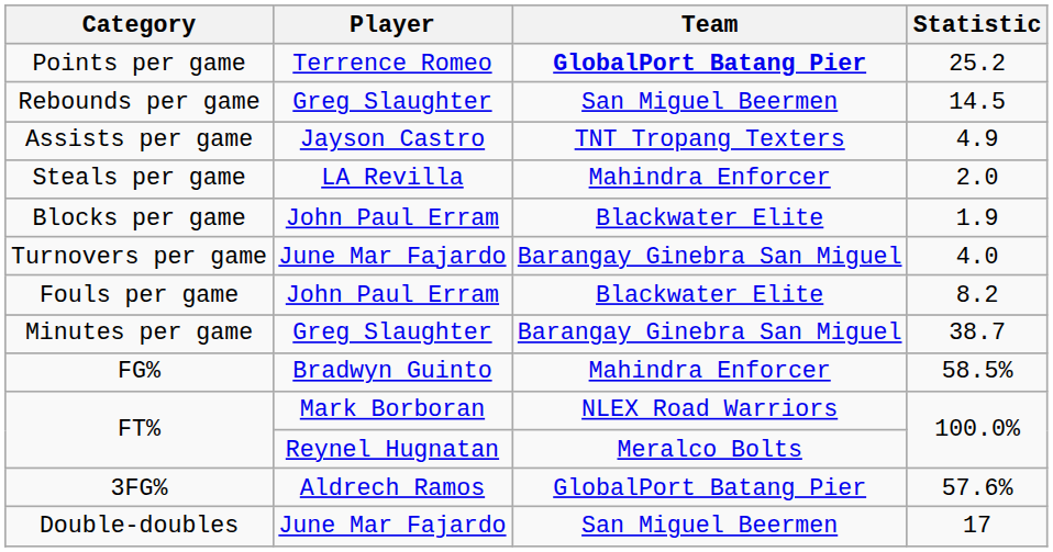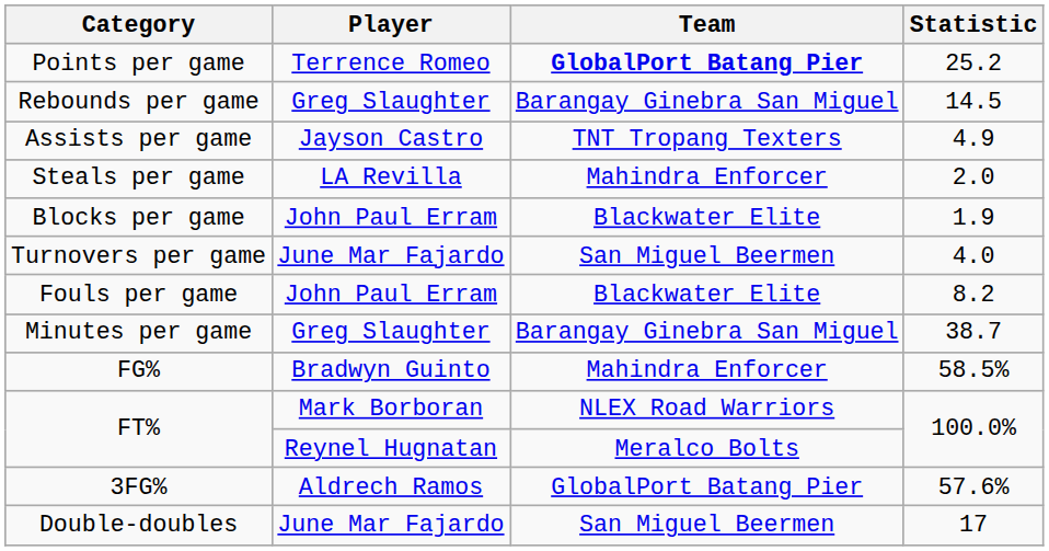Rebounds per game | Team: San Miguel Beermen -> Barangay Ginebra San Miguel
Turnovers per game | Team: Barangay Ginebra San Miguel -> San Miguel Beermen
